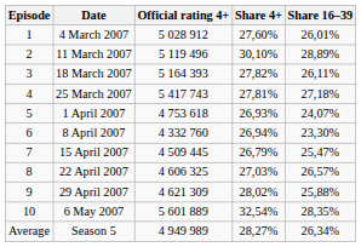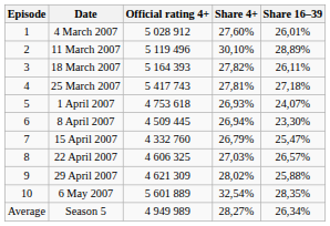8 April 2007 | Official rating 4+: 4 332 760 -> 4 509 445
15 April 2007 | Official rating 4+: 4 509 445 -> 4 332 760
